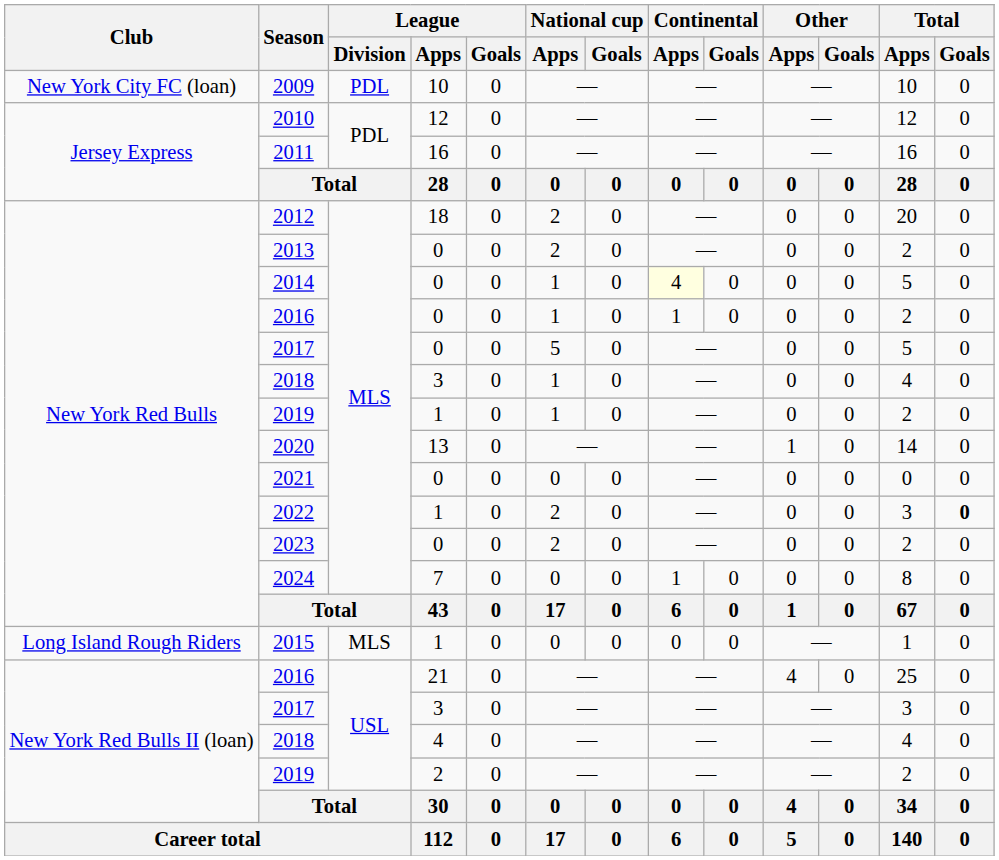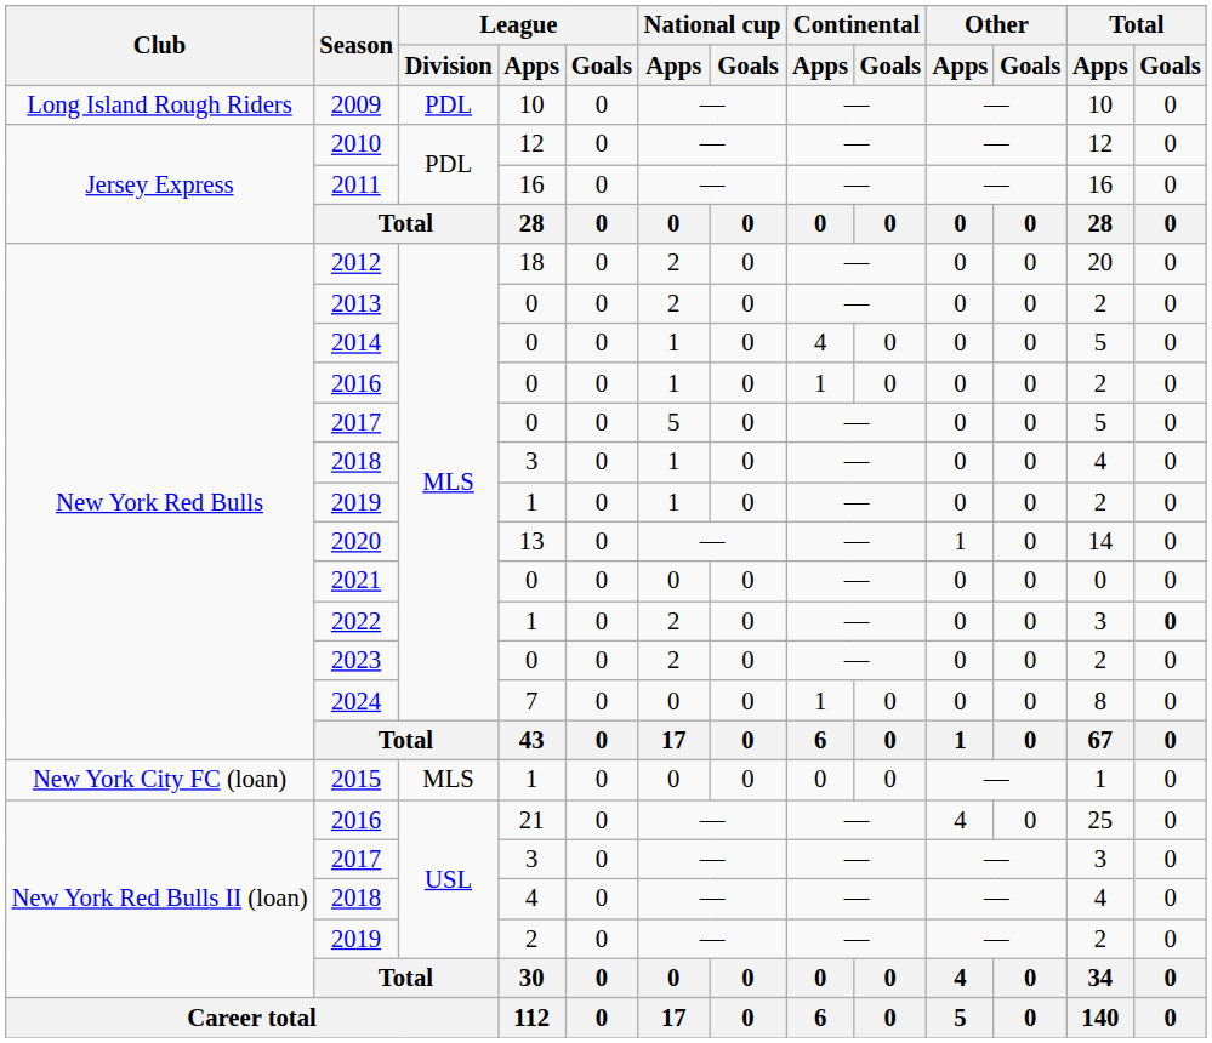2009 | Club: New York City FC (loan) -> Long Island Rough Riders
2014 | Continental / Apps: lightyellow background -> no background
2015 | Club: Long Island Rough Riders -> New York City FC (loan)
